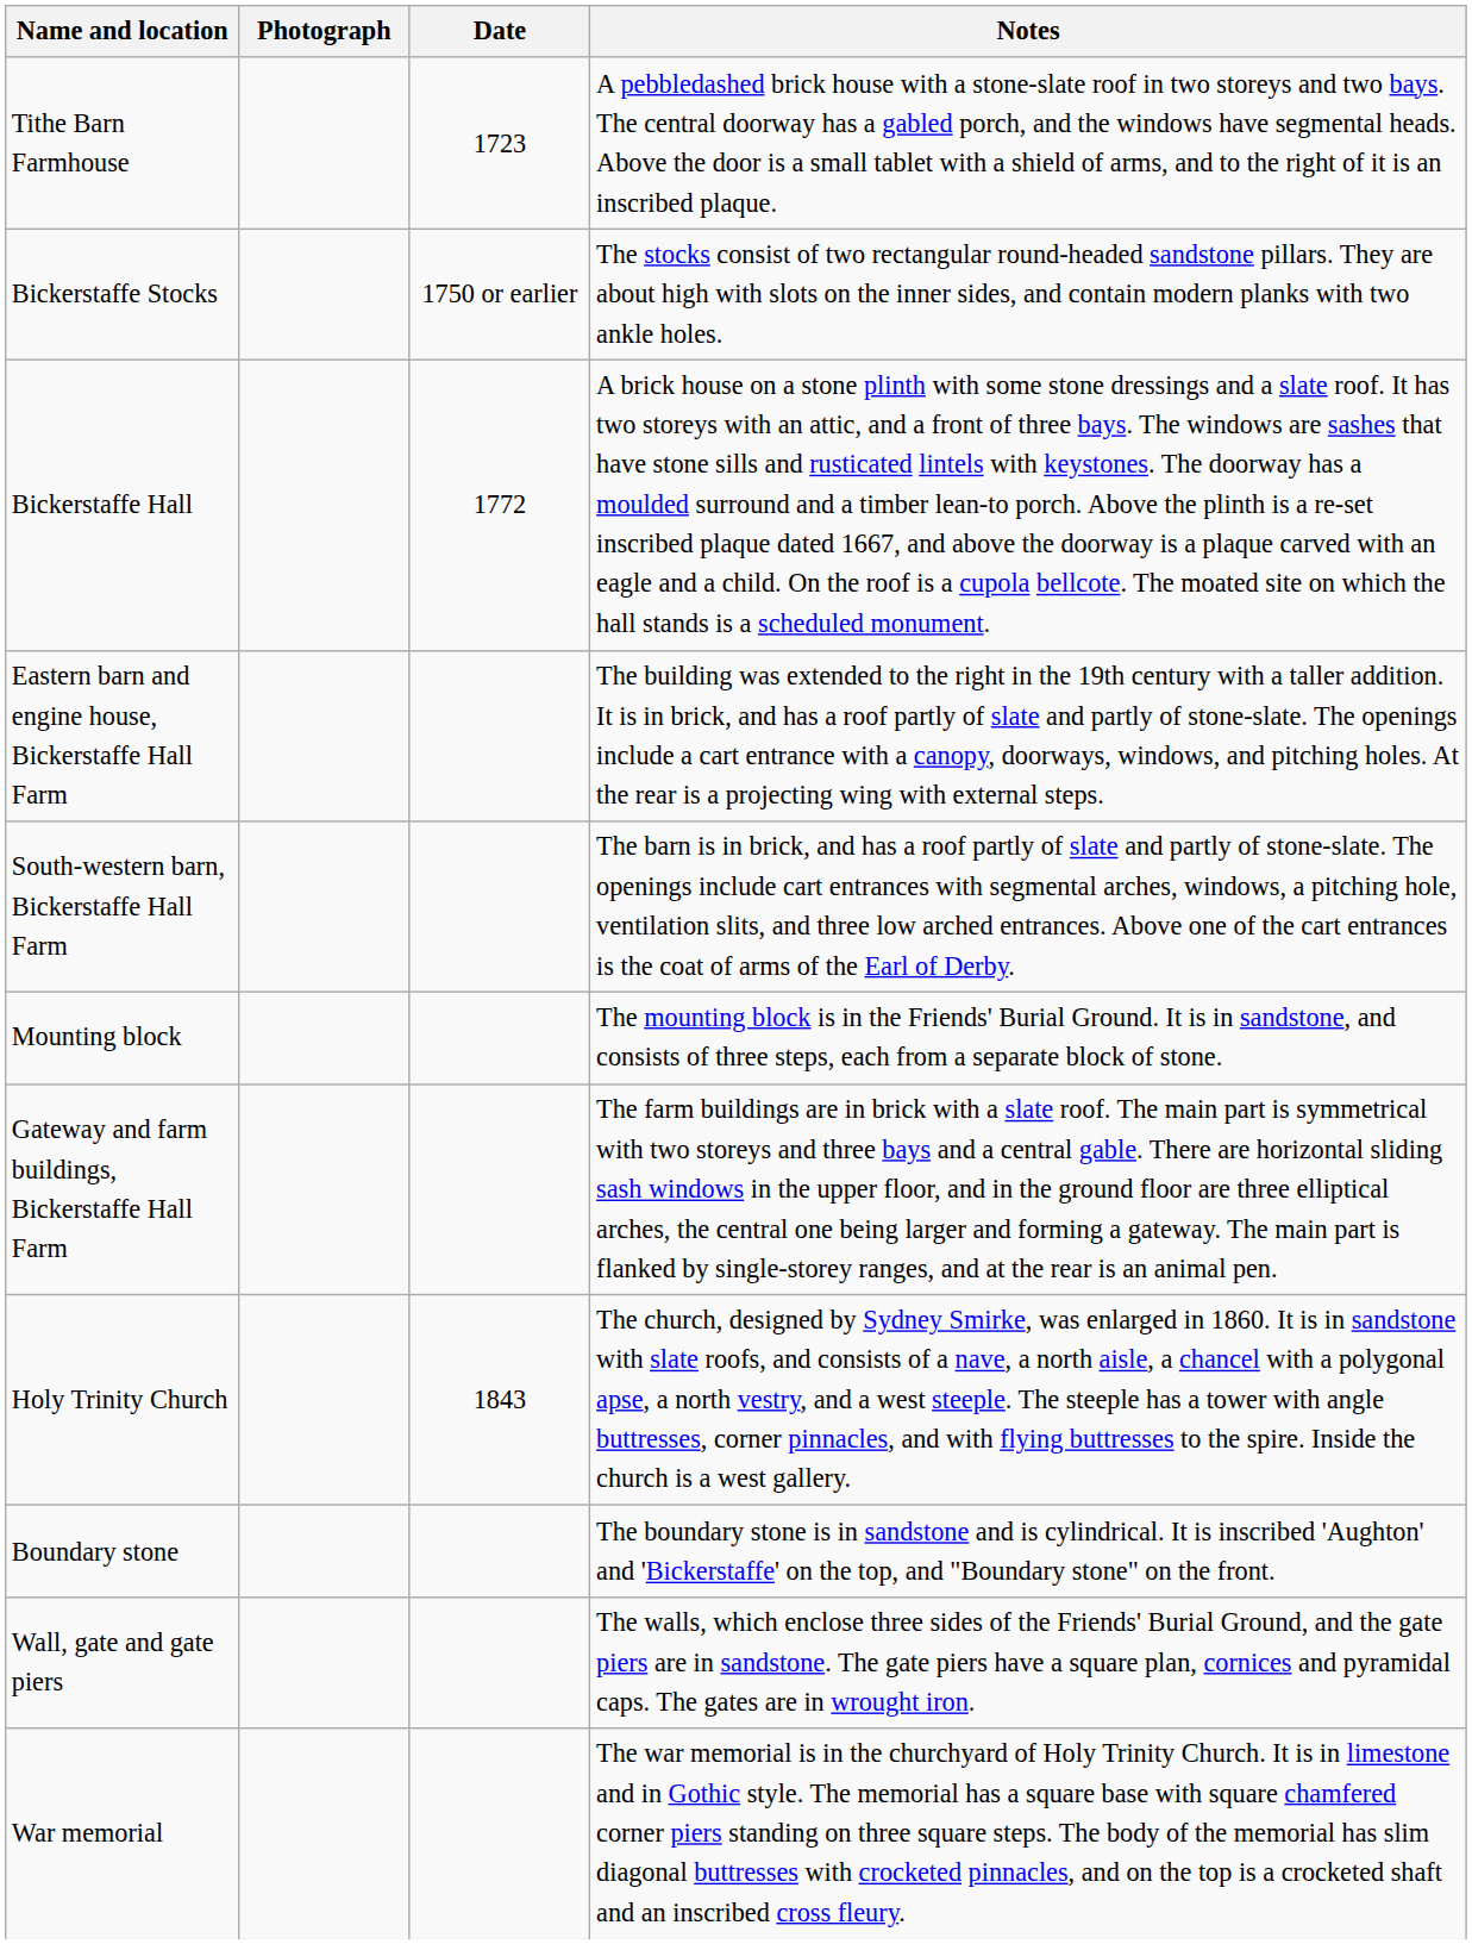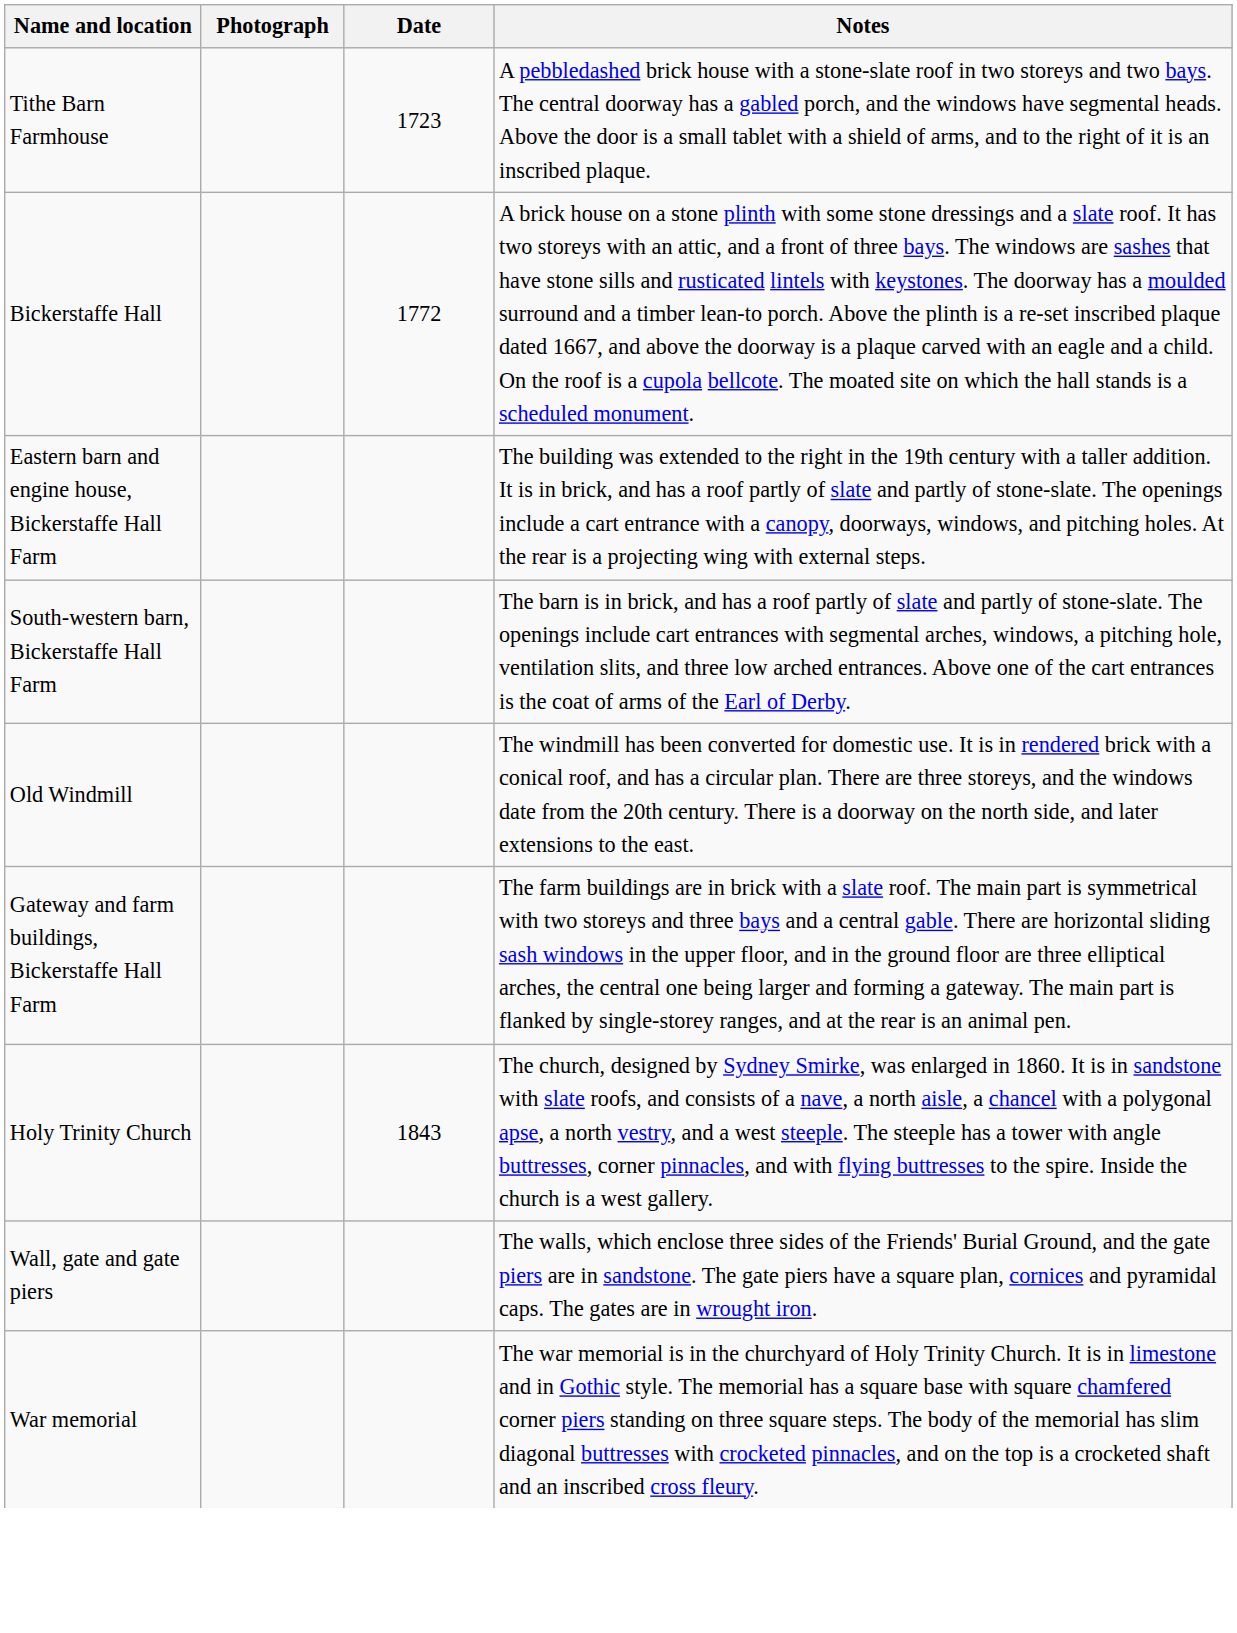- row: Bickerstaffe Stocks | 1750 or earlier | The stocks consist of two rectangular round-headed sandstone pillars. They are about high with slots on the inner sides, and contain modern planks with two ankle holes.
+ row: Old Windmill | The windmill has been converted for domestic use. It is in rendered brick with a conical roof, and has a circular plan. There are three storeys, and the windows date from the 20th century. There is a doorway on the north side, and later extensions to the east.
- row: Mounting block | The mounting block is in the Friends' Burial Ground. It is in sandstone, and consists of three steps, each from a separate block of stone.
- row: Boundary stone | The boundary stone is in sandstone and is cylindrical. It is inscribed 'Aughton' and 'Bickerstaffe' on the top, and "Boundary stone" on the front.
